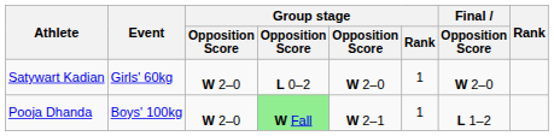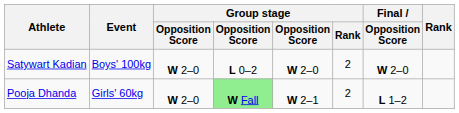Satywart Kadian | Event: Girls' 60kg -> Boys' 100kg
Satywart Kadian | Group stage / Rank: 1 -> 2
Pooja Dhanda | Event: Boys' 100kg -> Girls' 60kg
Pooja Dhanda | Group stage / Rank: 1 -> 2
